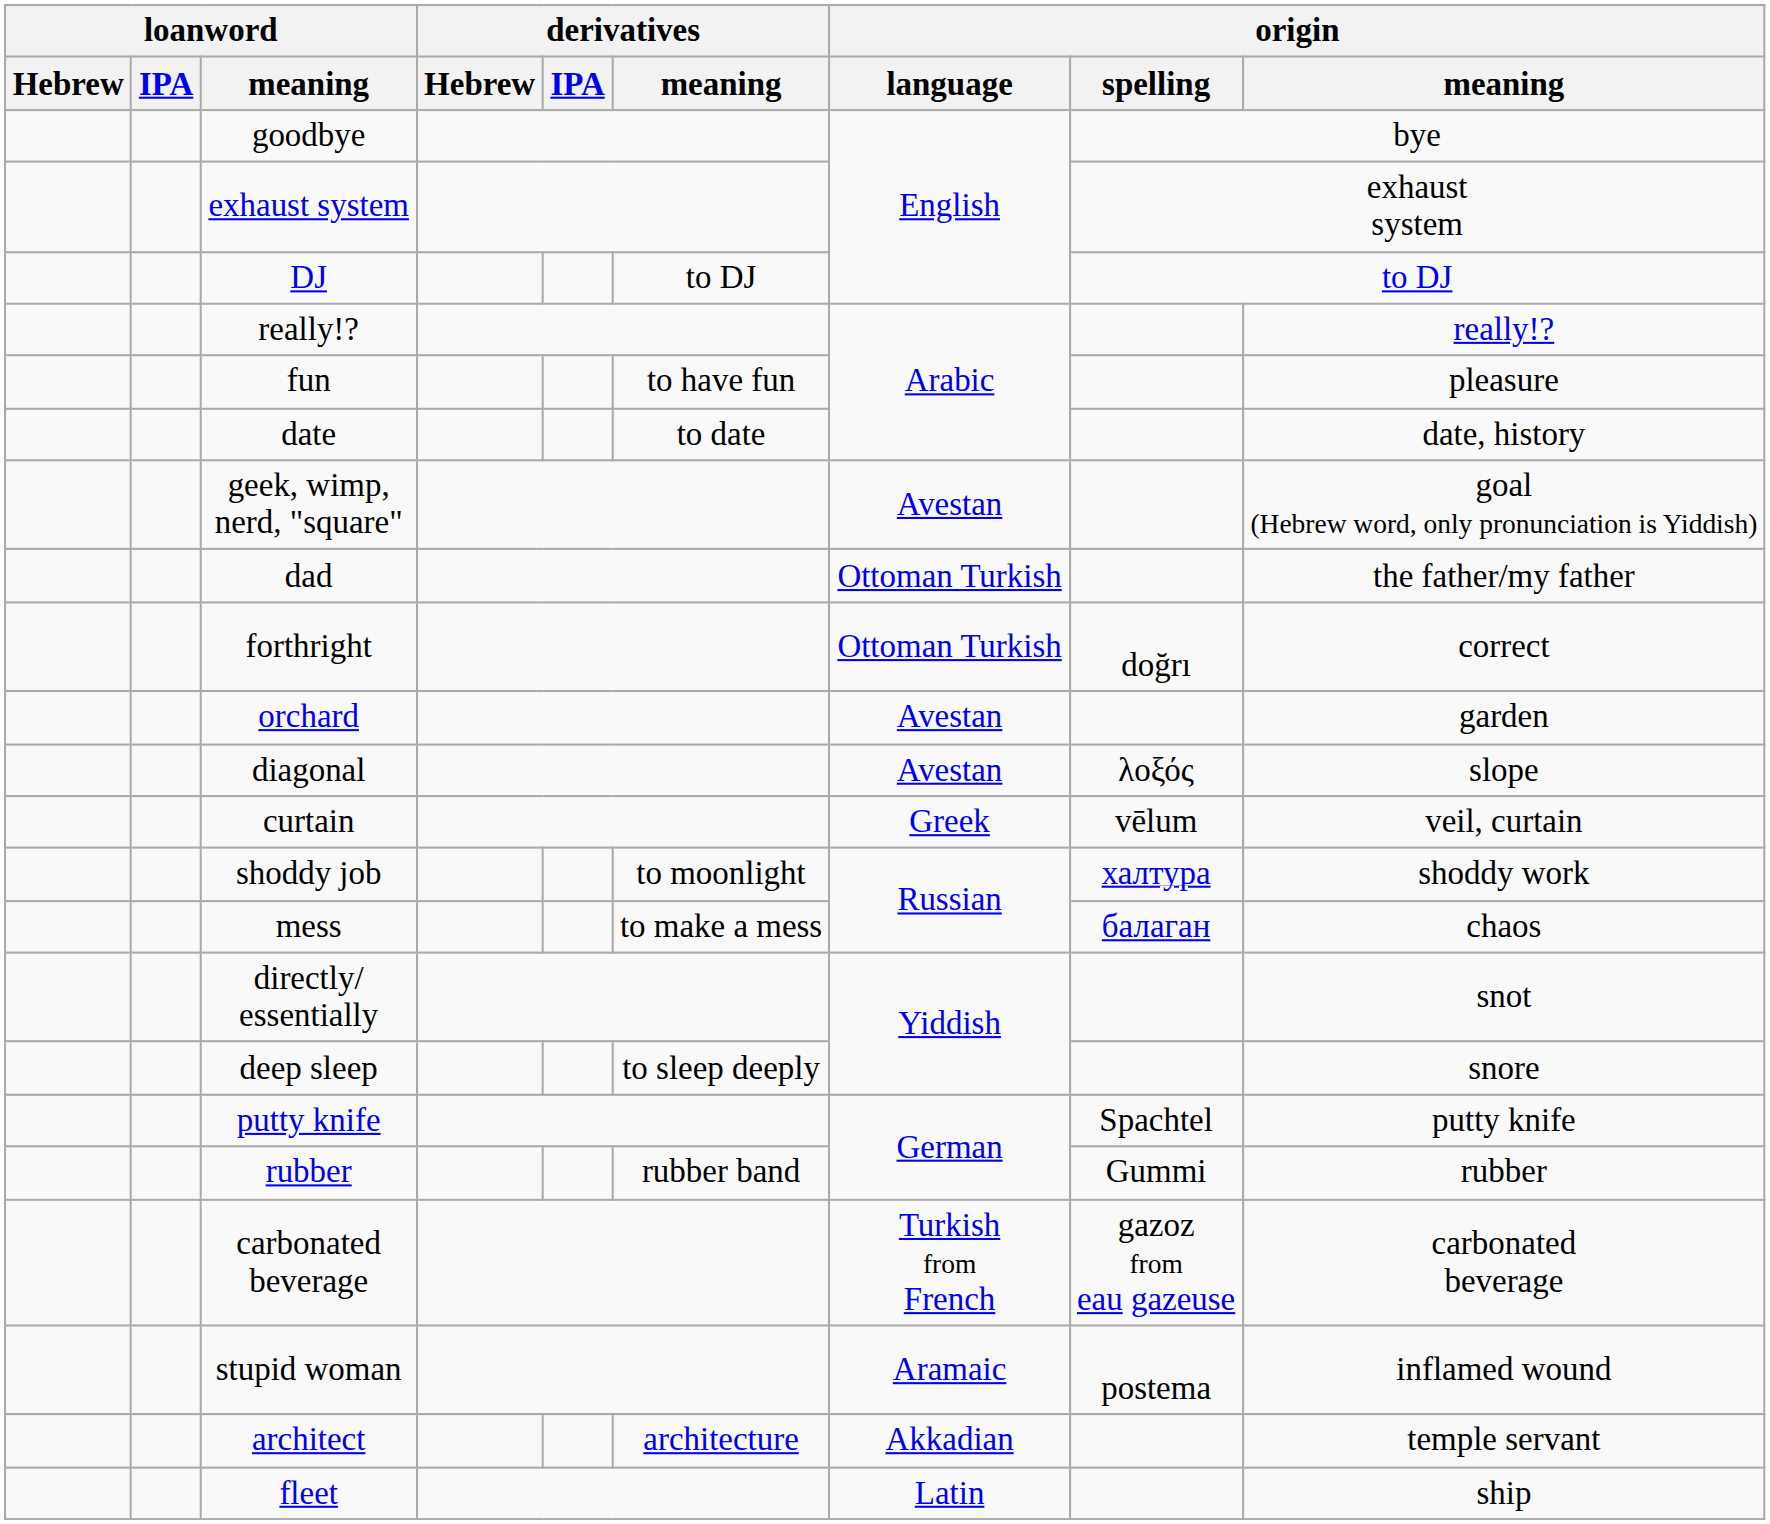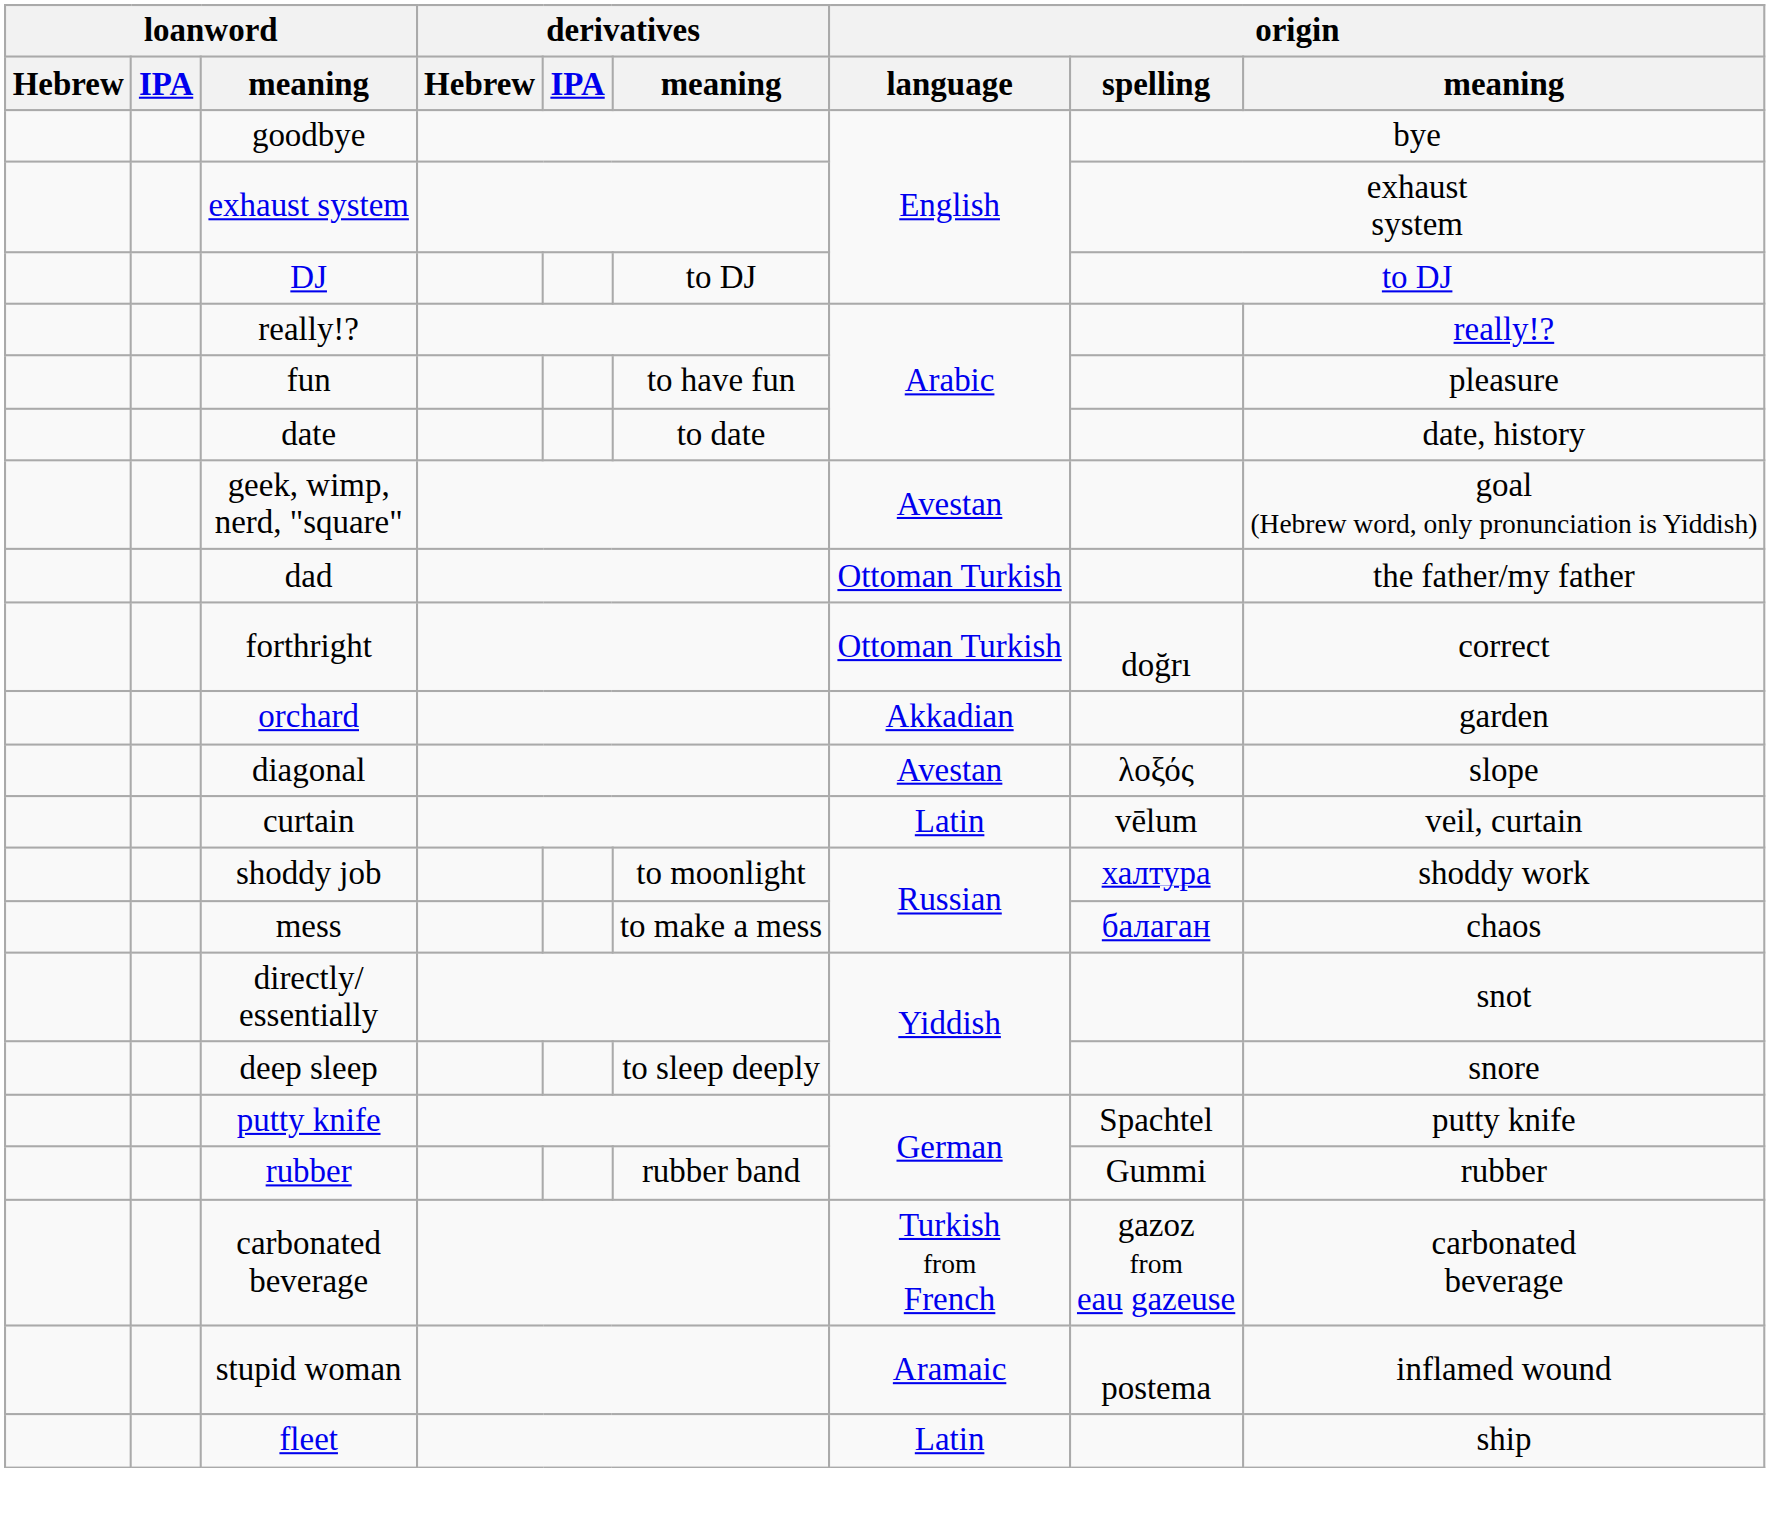orchard | origin / language: Avestan -> Akkadian
curtain | origin / language: Greek -> Latin
- row: architect | architecture | Akkadian | temple servant
